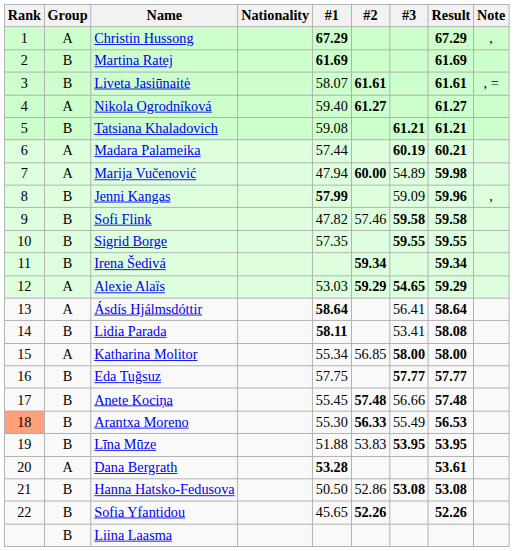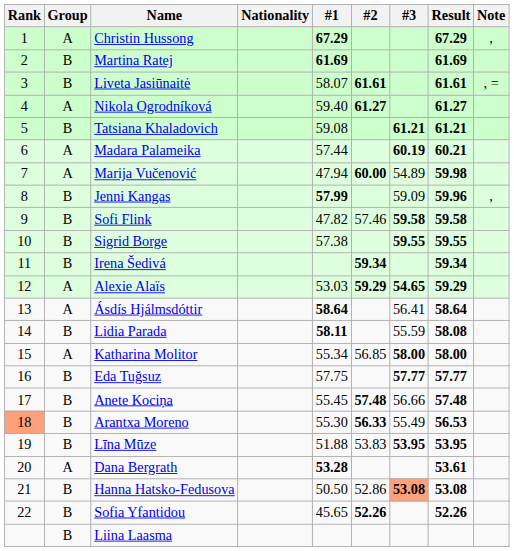Sigrid Borge | #1: 57.35 -> 57.38
Lidia Parada | #3: 53.41 -> 55.59
Hanna Hatsko-Fedusova | #3: no background -> lightsalmon background
